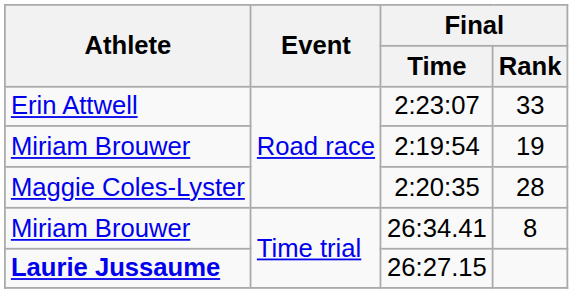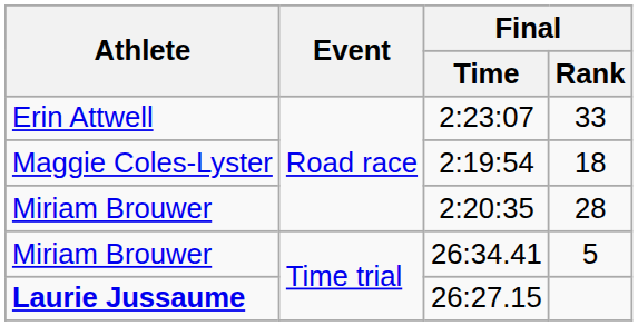2:19:54 | Athlete: Miriam Brouwer -> Maggie Coles-Lyster
2:19:54 | Final / Rank: 19 -> 18
2:20:35 | Athlete: Maggie Coles-Lyster -> Miriam Brouwer
26:34.41 | Final / Rank: 8 -> 5
